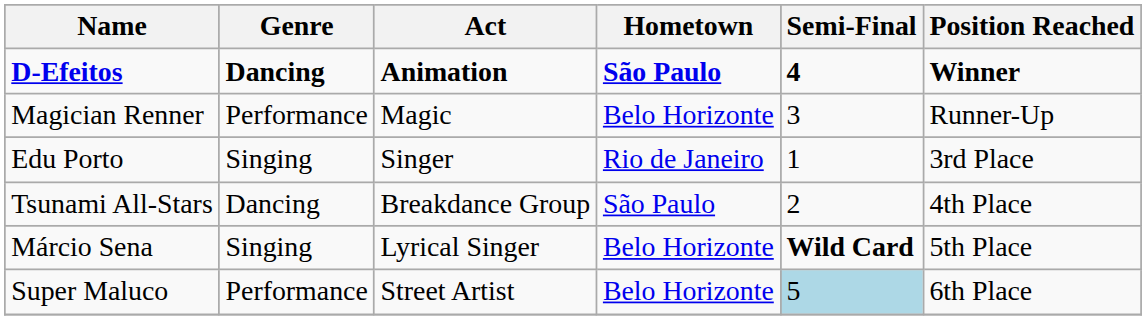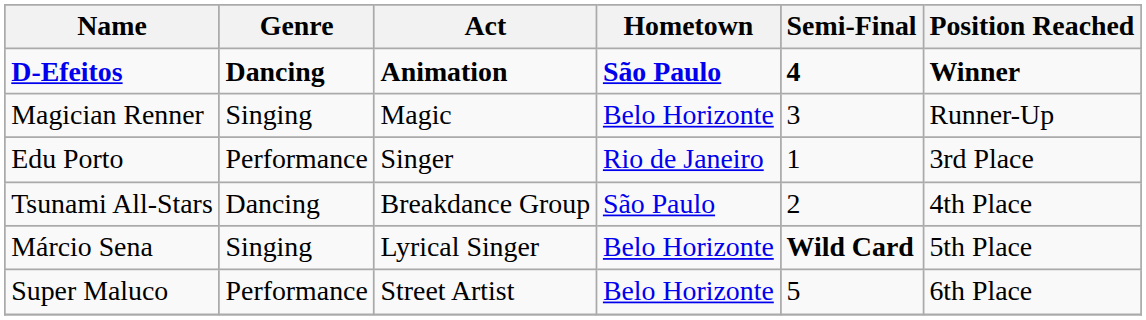Magician Renner | Genre: Performance -> Singing
Edu Porto | Genre: Singing -> Performance
Super Maluco | Semi-Final: lightblue background -> no background
